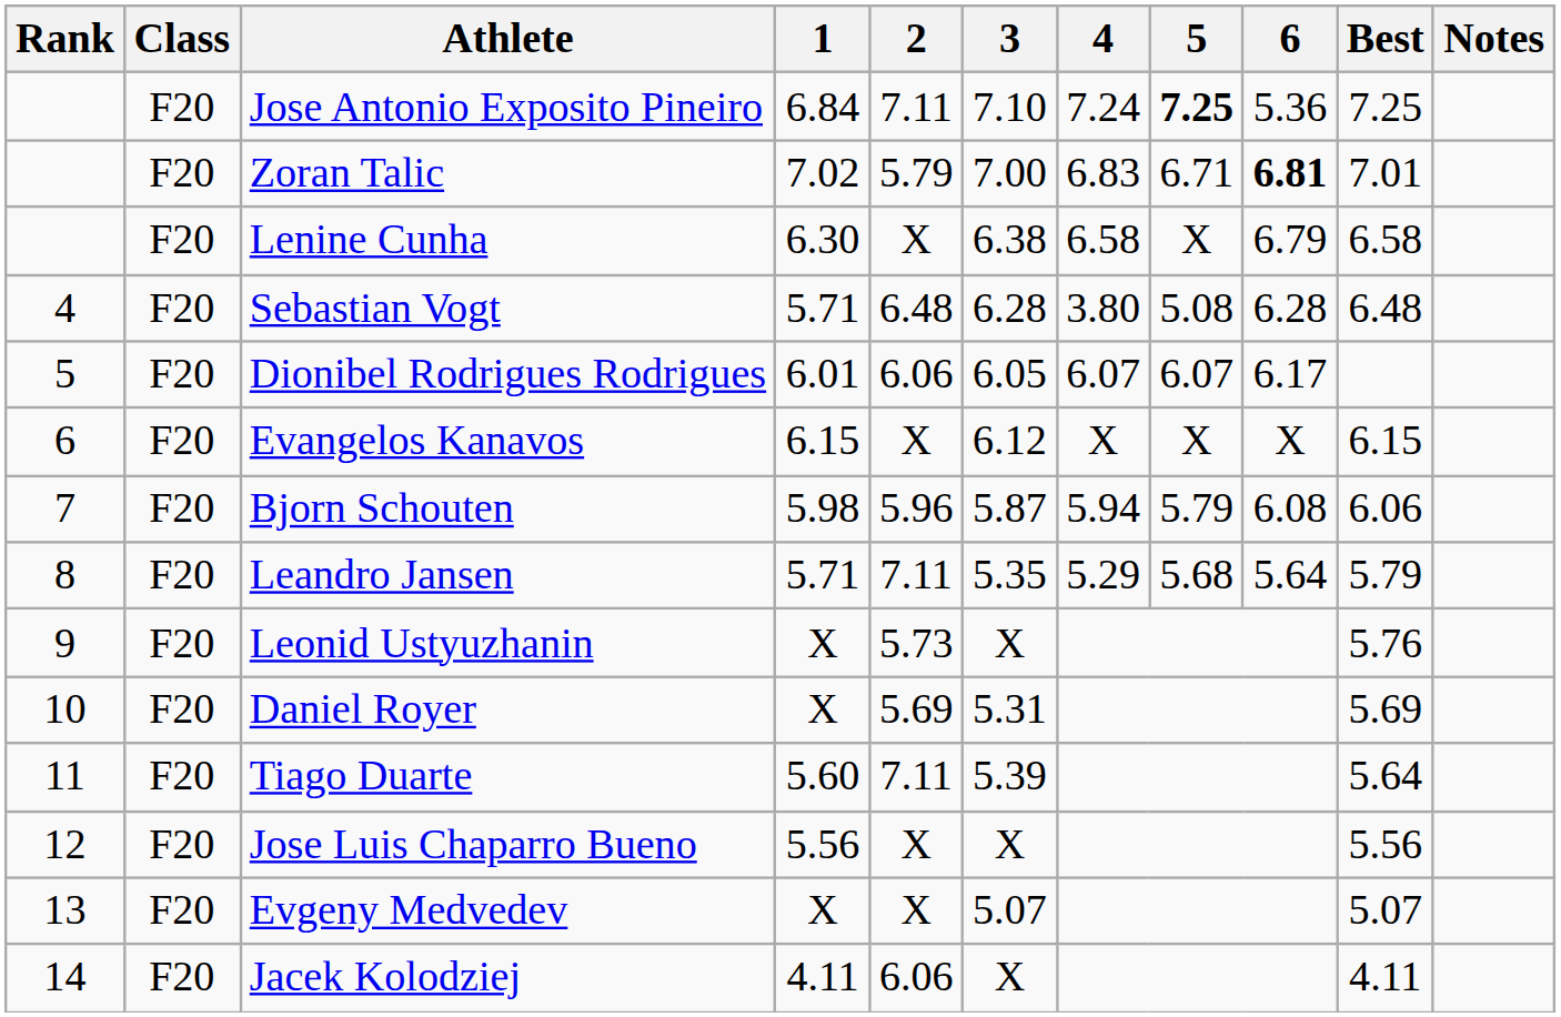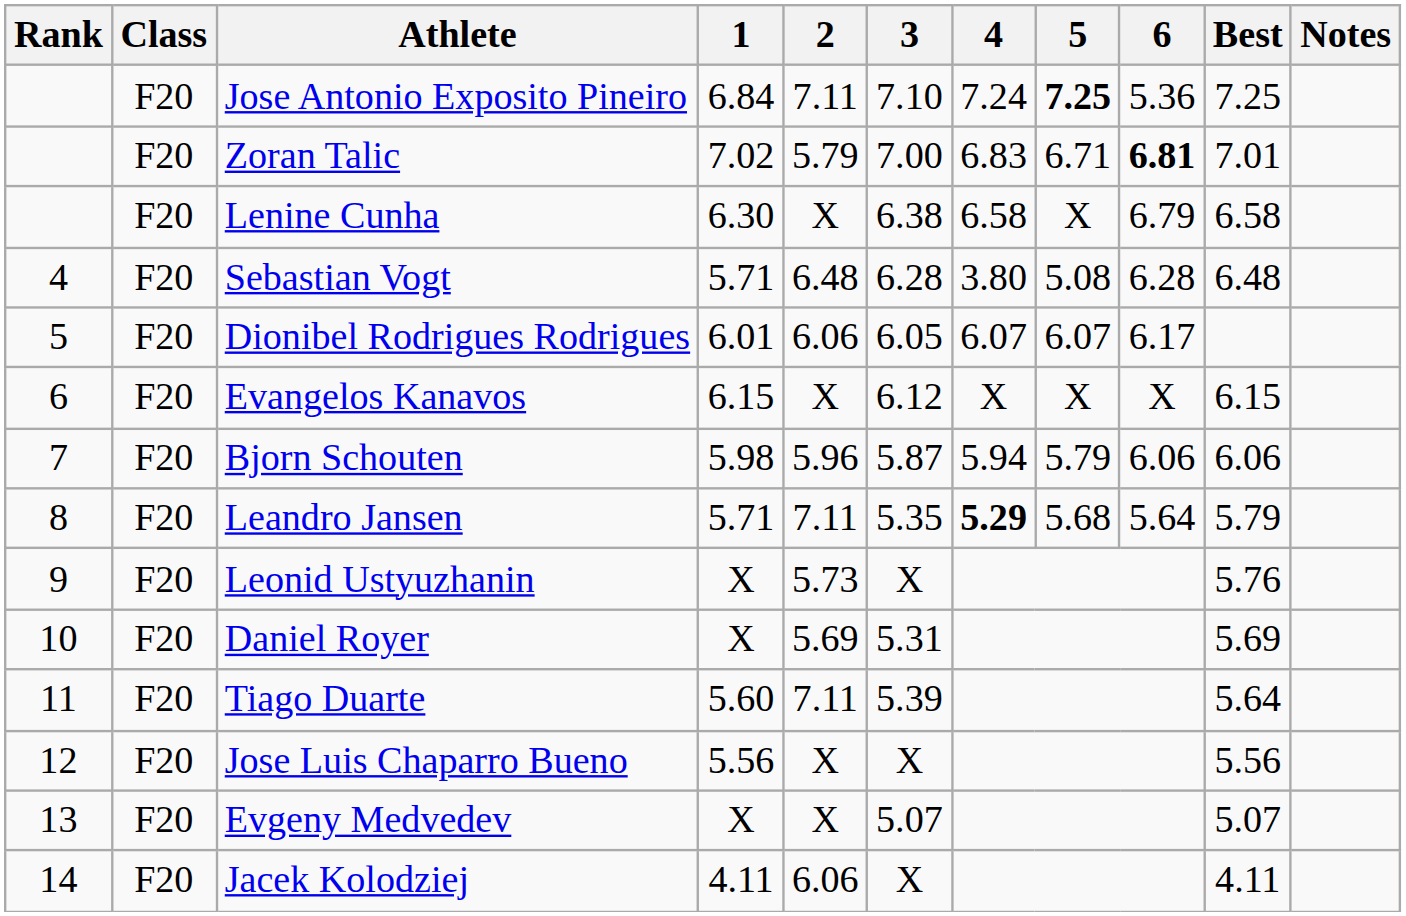Bjorn Schouten | 6: 6.08 -> 6.06
Leandro Jansen | 4: normal -> bold
